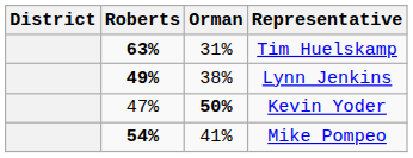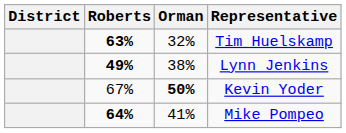Tim Huelskamp | Orman: 31% -> 32%
Kevin Yoder | Roberts: 47% -> 67%
Mike Pompeo | Roberts: 54% -> 64%
